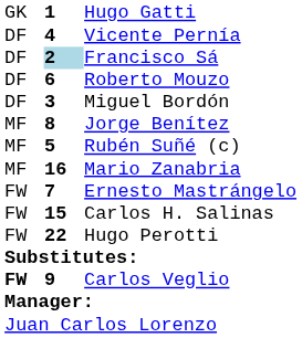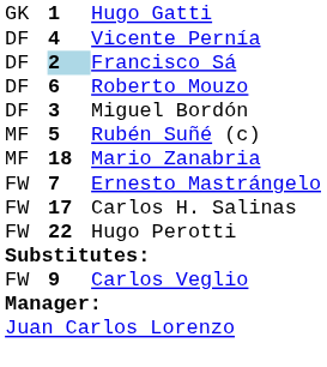- row: MF | 8 | Jorge Benítez
Mario Zanabria | column 2: 16 -> 18
Carlos H. Salinas | column 2: 15 -> 17
Carlos Veglio | column 1: bold -> normal
